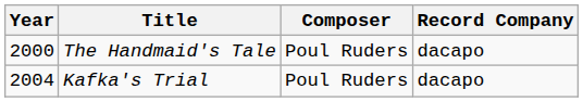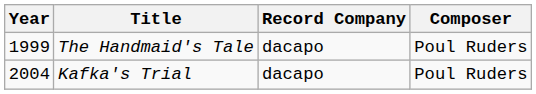columns swapped: Composer <-> Record Company
The Handmaid's Tale | Year: 2000 -> 1999
